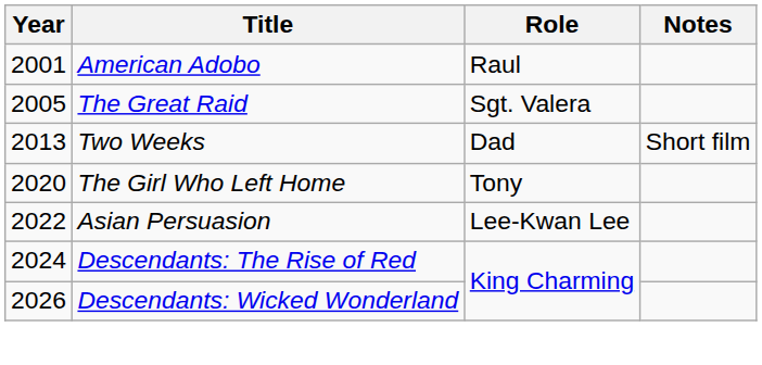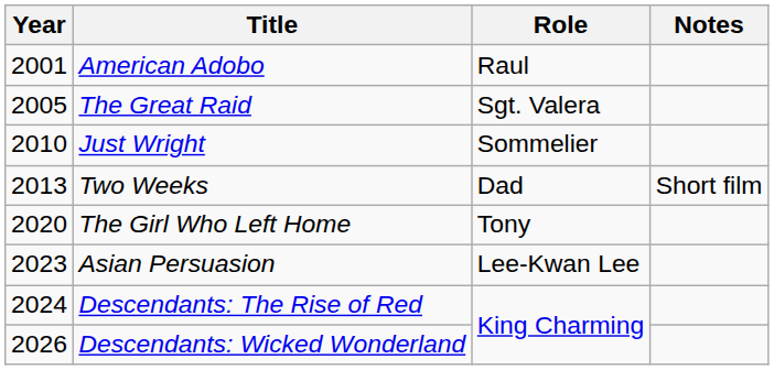+ row: 2010 | Just Wright | Sommelier
Asian Persuasion | Year: 2022 -> 2023
